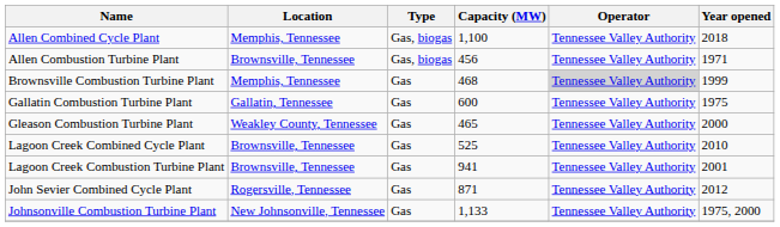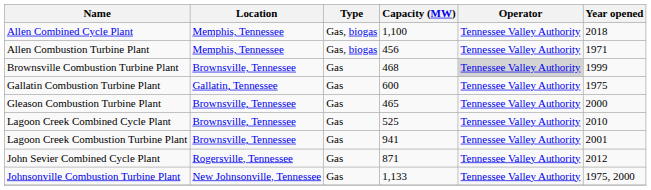Allen Combustion Turbine Plant | Location: Brownsville, Tennessee -> Memphis, Tennessee
Brownsville Combustion Turbine Plant | Location: Memphis, Tennessee -> Brownsville, Tennessee
Gleason Combustion Turbine Plant | Location: Weakley County, Tennessee -> Brownsville, Tennessee
